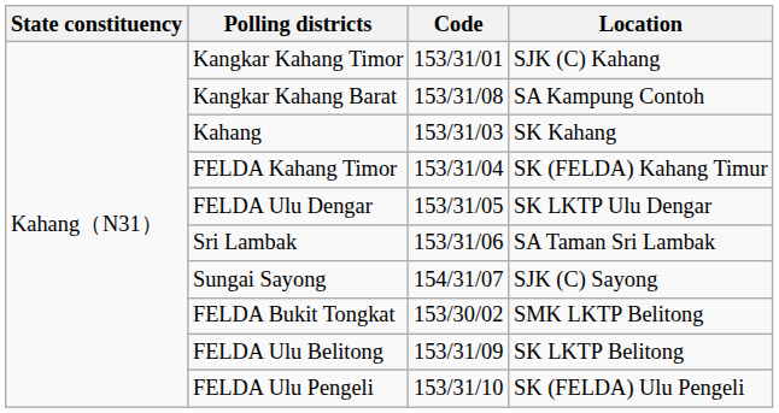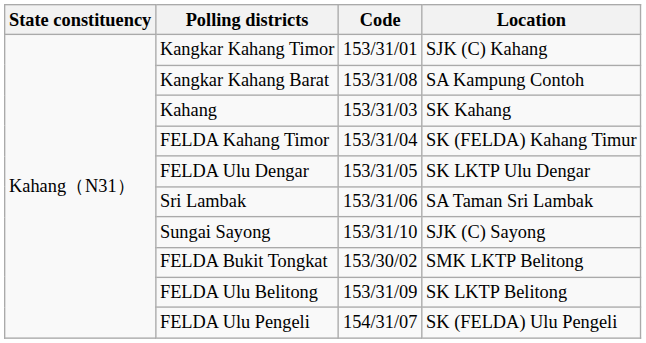Sungai Sayong | Code: 154/31/07 -> 153/31/10
FELDA Ulu Pengeli | Code: 153/31/10 -> 154/31/07
